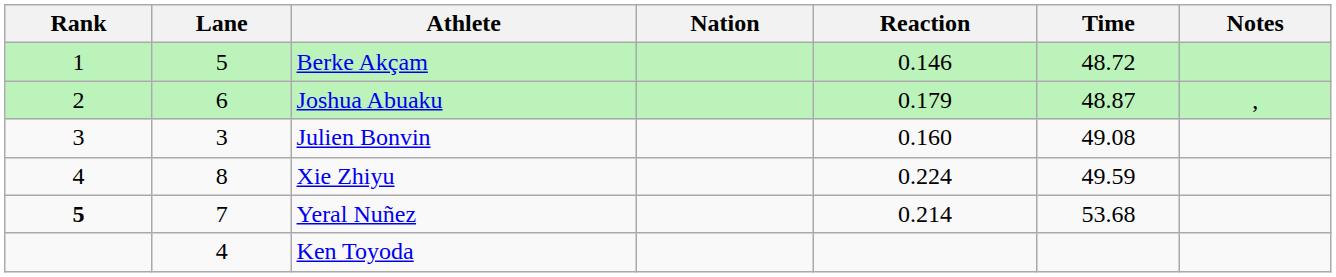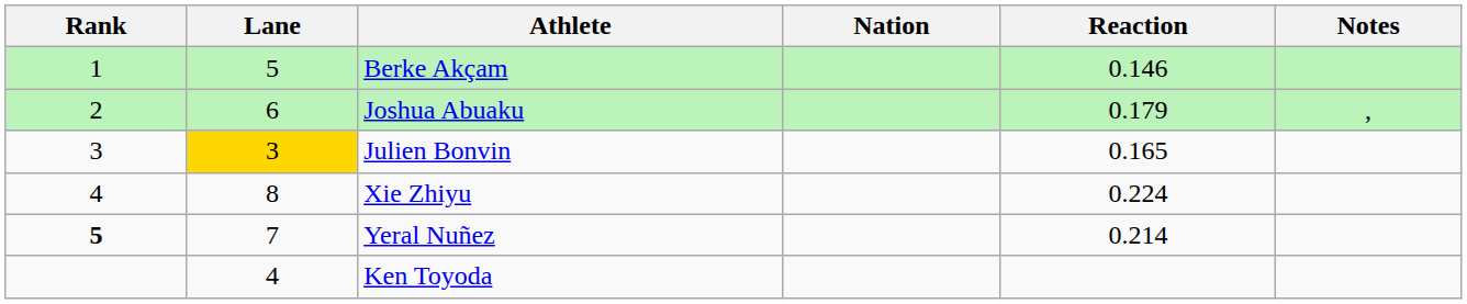- column: Time | 48.72 | 48.87 | 49.08 | 49.59 | 53.68
Julien Bonvin | Lane: no background -> gold background
Julien Bonvin | Reaction: 0.160 -> 0.165
